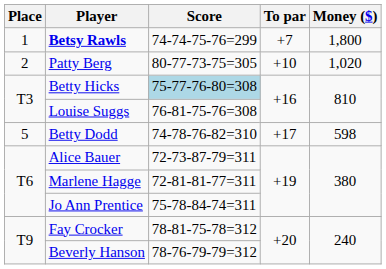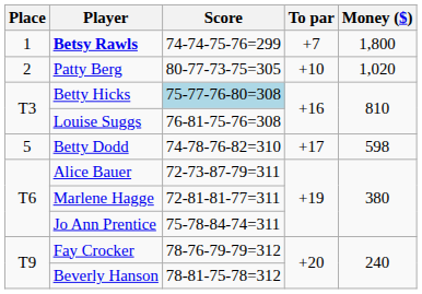Fay Crocker | Score: 78-81-75-78=312 -> 78-76-79-79=312
Beverly Hanson | Score: 78-76-79-79=312 -> 78-81-75-78=312
